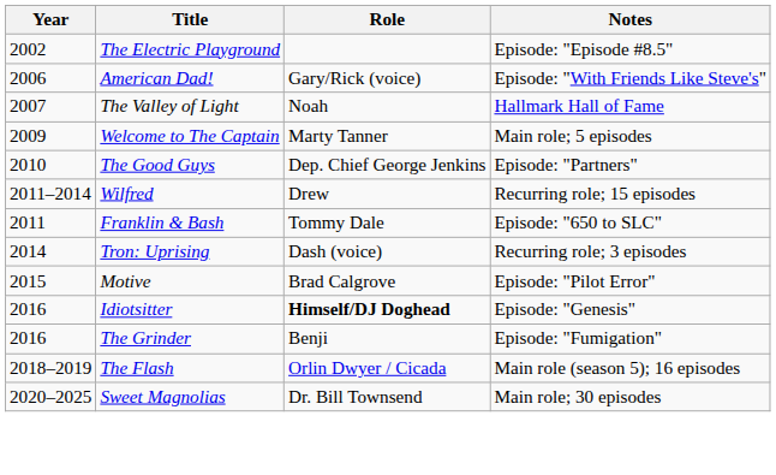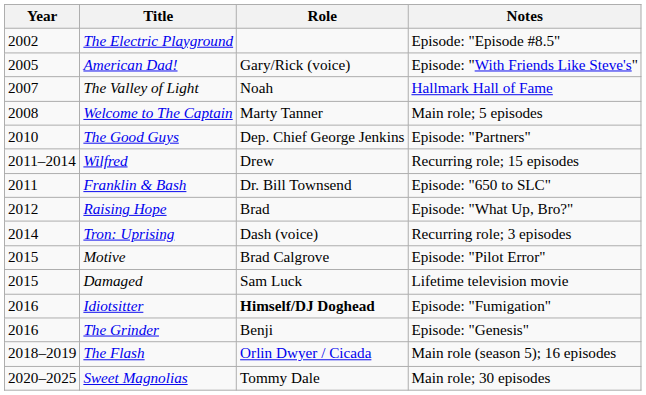American Dad! | Year: 2006 -> 2005
Welcome to The Captain | Year: 2009 -> 2008
Franklin & Bash | Role: Tommy Dale -> Dr. Bill Townsend
+ row: 2012 | Raising Hope | Brad | Episode: "What Up, Bro?"
+ row: 2015 | Damaged | Sam Luck | Lifetime television movie
Idiotsitter | Notes: Episode: "Genesis" -> Episode: "Fumigation"
The Grinder | Notes: Episode: "Fumigation" -> Episode: "Genesis"
Sweet Magnolias | Role: Dr. Bill Townsend -> Tommy Dale
